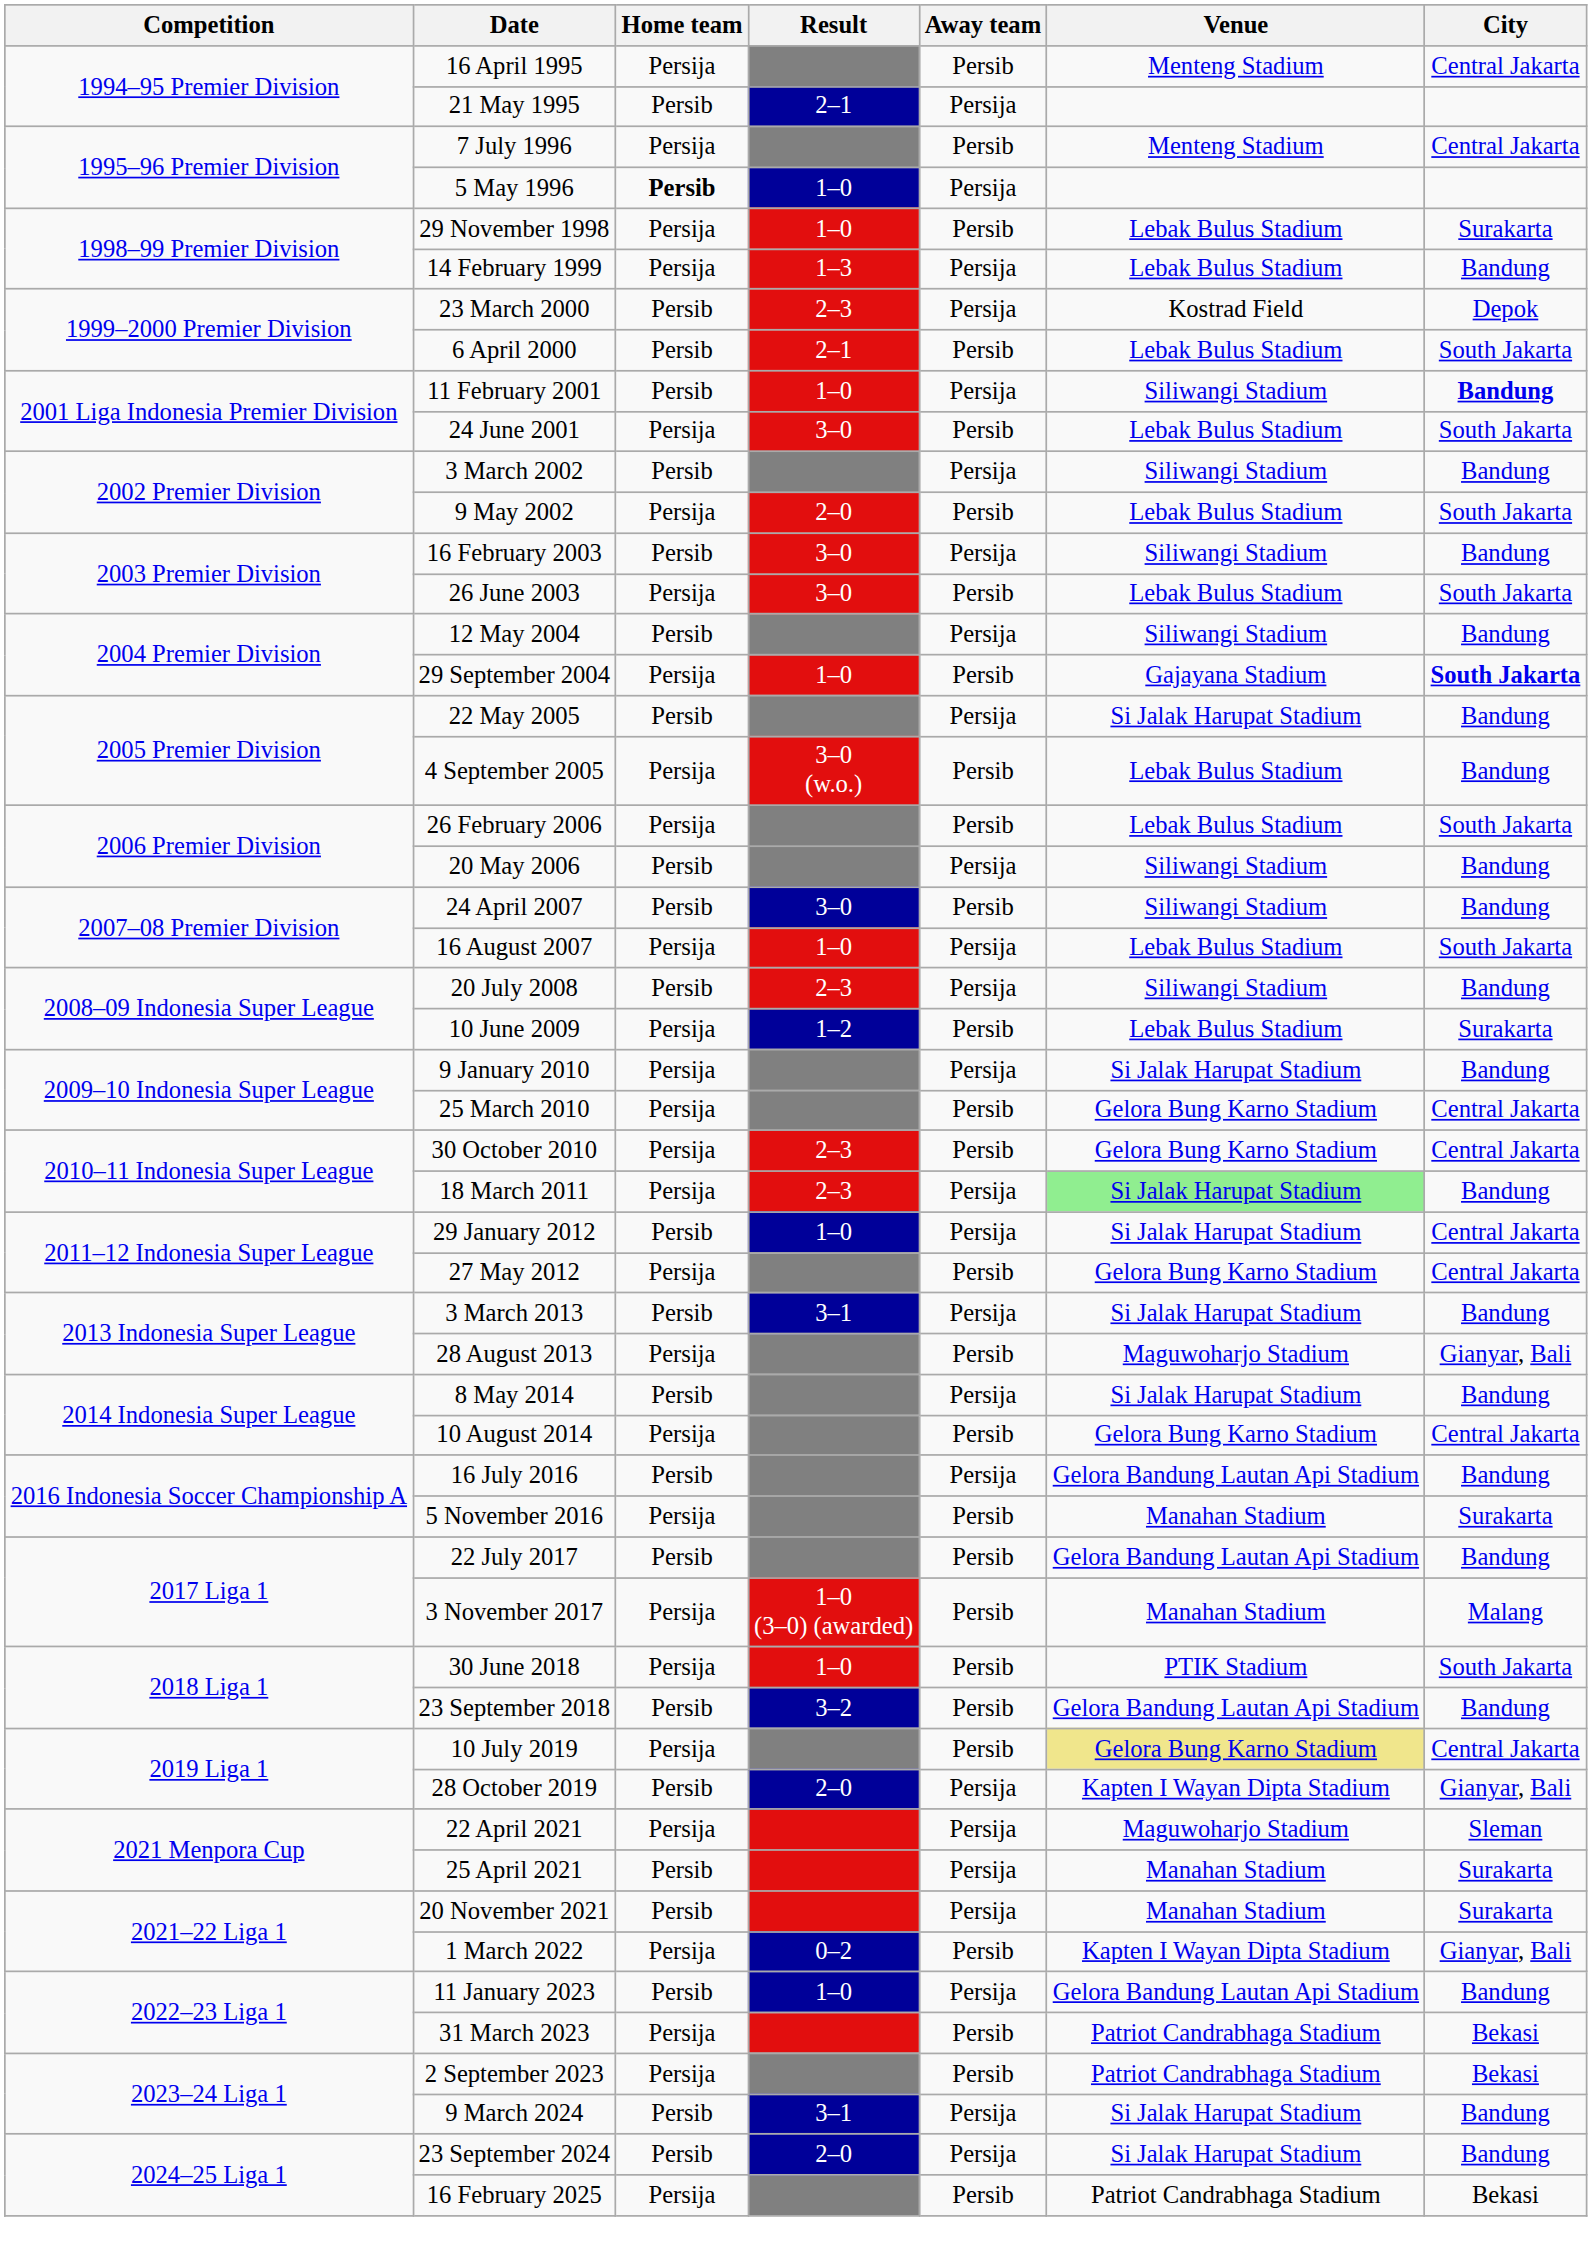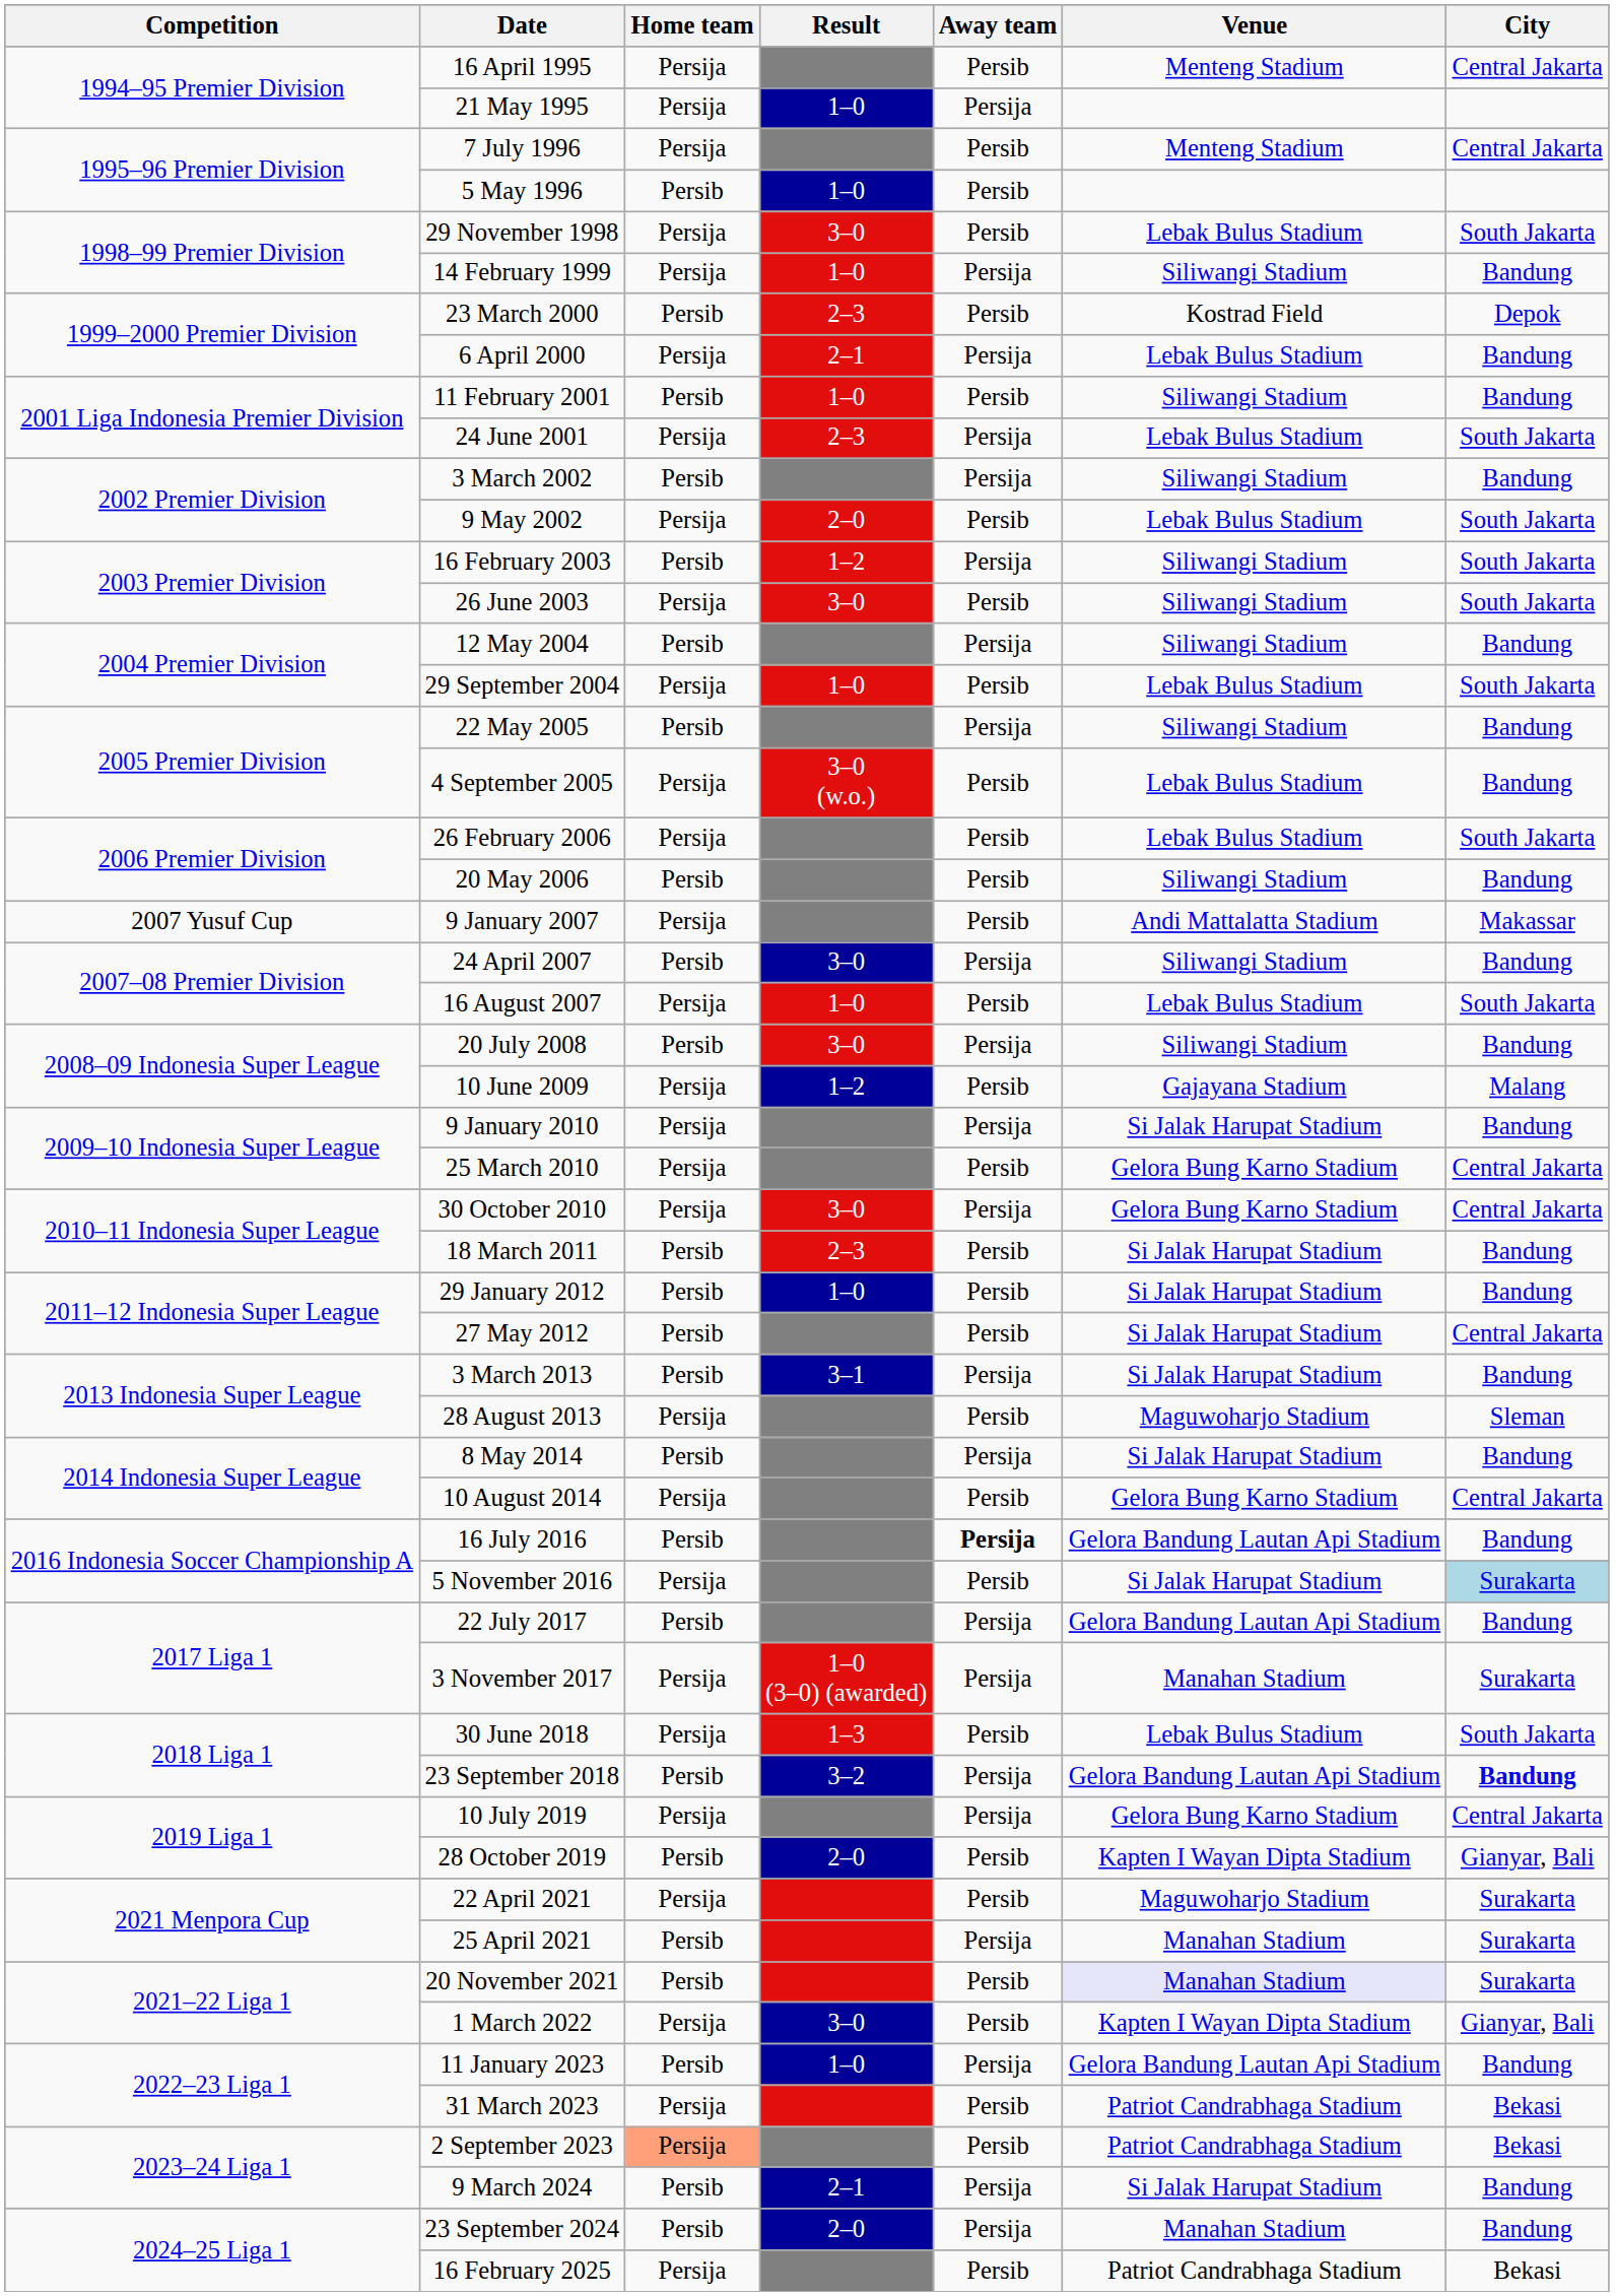21 May 1995 | Home team: Persib -> Persija
21 May 1995 | Result: 2–1 -> 1–0
5 May 1996 | Home team: bold -> normal
5 May 1996 | Away team: Persija -> Persib
29 November 1998 | Result: 1–0 -> 3–0
29 November 1998 | City: Surakarta -> South Jakarta
14 February 1999 | Result: 1–3 -> 1–0
14 February 1999 | Venue: Lebak Bulus Stadium -> Siliwangi Stadium
23 March 2000 | Away team: Persija -> Persib
6 April 2000 | Home team: Persib -> Persija
6 April 2000 | Away team: Persib -> Persija
6 April 2000 | City: South Jakarta -> Bandung
11 February 2001 | Away team: Persija -> Persib
11 February 2001 | City: bold -> normal
24 June 2001 | Result: 3–0 -> 2–3
24 June 2001 | Away team: Persib -> Persija
16 February 2003 | Result: 3–0 -> 1–2
16 February 2003 | City: Bandung -> South Jakarta
26 June 2003 | Venue: Lebak Bulus Stadium -> Siliwangi Stadium
29 September 2004 | Venue: Gajayana Stadium -> Lebak Bulus Stadium
29 September 2004 | City: bold -> normal
22 May 2005 | Venue: Si Jalak Harupat Stadium -> Siliwangi Stadium
20 May 2006 | Away team: Persija -> Persib
+ row: 2007 Yusuf Cup | 9 January 2007 | Persija | Persib | Andi Mattalatta Stadium | Makassar
24 April 2007 | Away team: Persib -> Persija
16 August 2007 | Away team: Persija -> Persib
20 July 2008 | Result: 2–3 -> 3–0
10 June 2009 | Venue: Lebak Bulus Stadium -> Gajayana Stadium
10 June 2009 | City: Surakarta -> Malang
30 October 2010 | Result: 2–3 -> 3–0
30 October 2010 | Away team: Persib -> Persija
18 March 2011 | Home team: Persija -> Persib
18 March 2011 | Away team: Persija -> Persib
18 March 2011 | Venue: lightgreen background -> no background
29 January 2012 | Away team: Persija -> Persib
29 January 2012 | City: Central Jakarta -> Bandung
27 May 2012 | Home team: Persija -> Persib
27 May 2012 | Venue: Gelora Bung Karno Stadium -> Si Jalak Harupat Stadium
28 August 2013 | City: Gianyar, Bali -> Sleman
16 July 2016 | Away team: normal -> bold
5 November 2016 | Venue: Manahan Stadium -> Si Jalak Harupat Stadium
5 November 2016 | City: no background -> lightblue background
22 July 2017 | Away team: Persib -> Persija
3 November 2017 | Away team: Persib -> Persija
3 November 2017 | City: Malang -> Surakarta
30 June 2018 | Result: 1–0 -> 1–3
30 June 2018 | Venue: PTIK Stadium -> Lebak Bulus Stadium
23 September 2018 | Away team: Persib -> Persija
23 September 2018 | City: normal -> bold
10 July 2019 | Away team: Persib -> Persija
10 July 2019 | Venue: khaki background -> no background
28 October 2019 | Away team: Persija -> Persib
22 April 2021 | Away team: Persija -> Persib
22 April 2021 | City: Sleman -> Surakarta
20 November 2021 | Away team: Persija -> Persib
20 November 2021 | Venue: no background -> lavender background
1 March 2022 | Result: 0–2 -> 3–0
2 September 2023 | Home team: no background -> lightsalmon background
9 March 2024 | Result: 3–1 -> 2–1
23 September 2024 | Venue: Si Jalak Harupat Stadium -> Manahan Stadium
